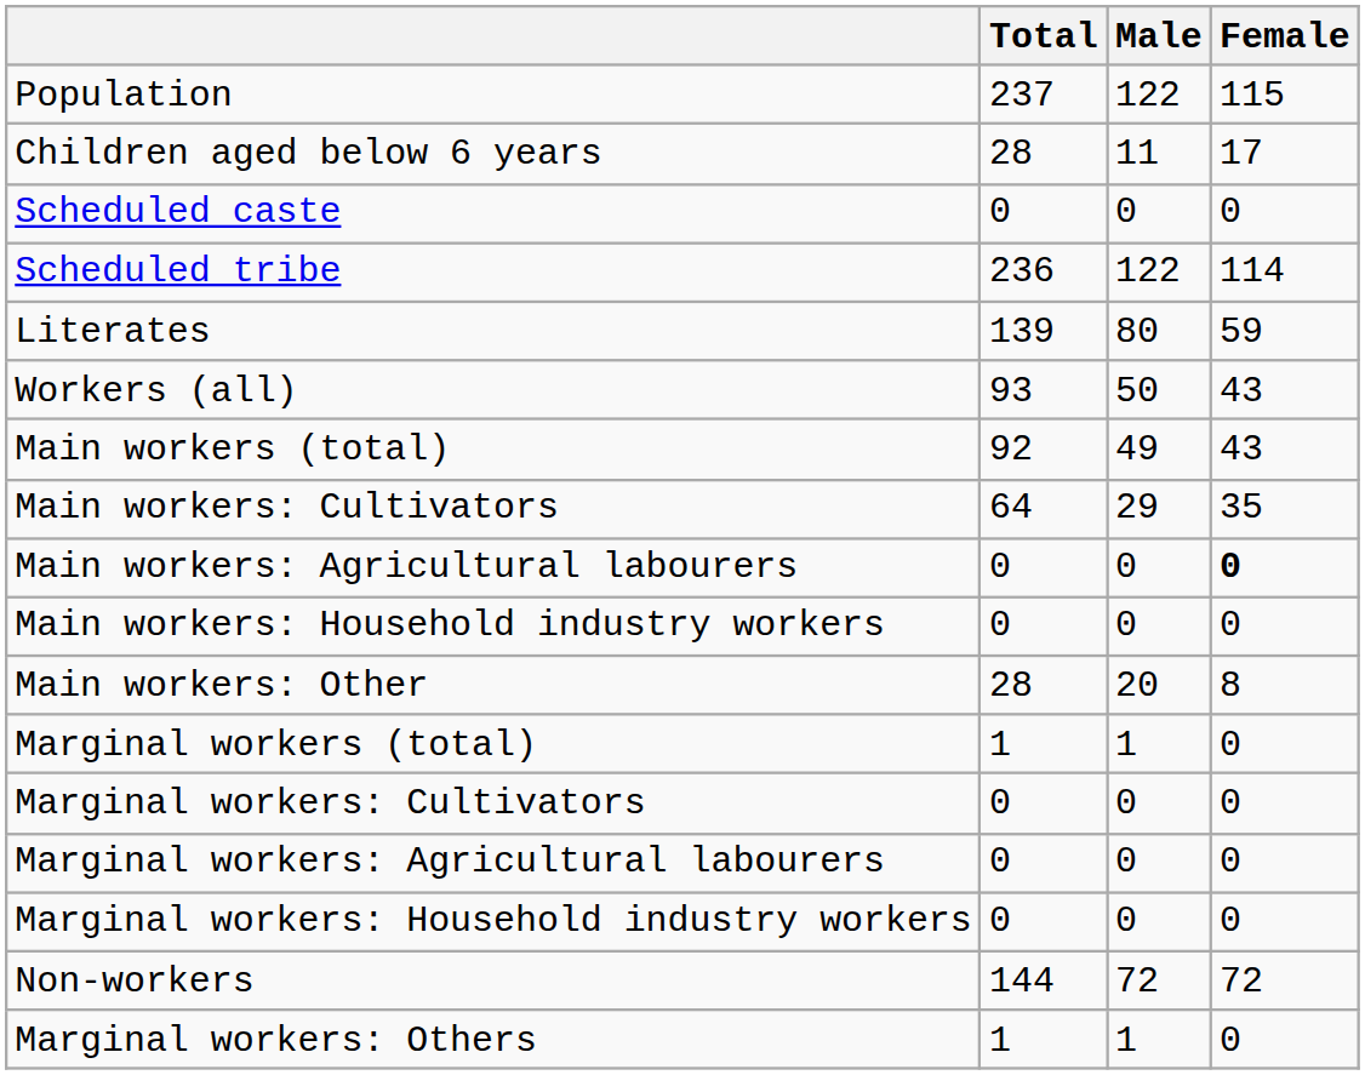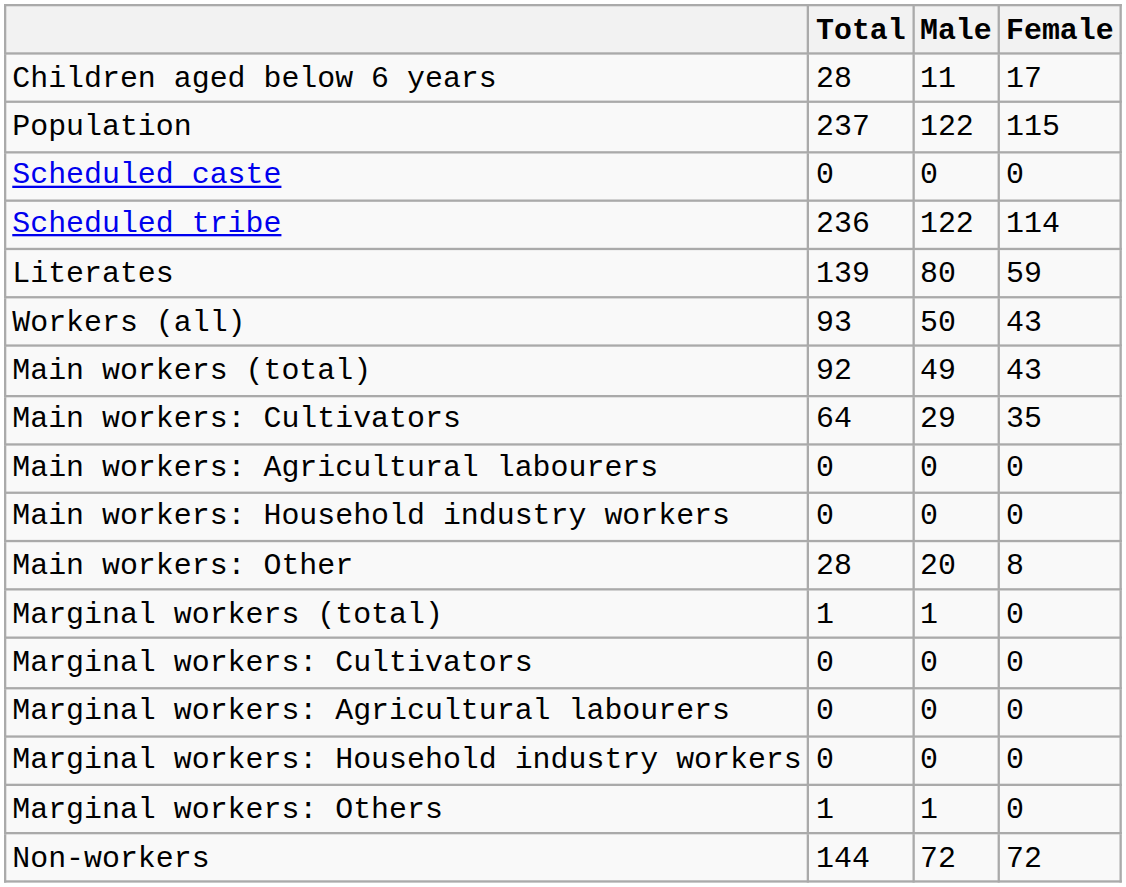rows swapped: Population <-> Children aged below 6 years
Main workers: Agricultural labourers | Female: bold -> normal
rows swapped: Marginal workers: Others <-> Non-workers
